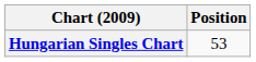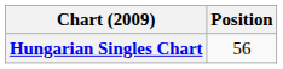Hungarian Singles Chart | Position: 53 -> 56
